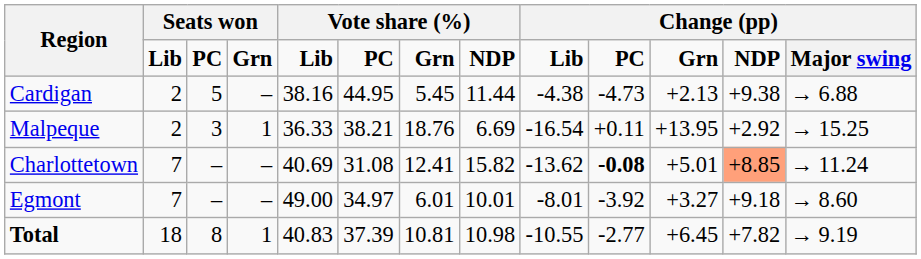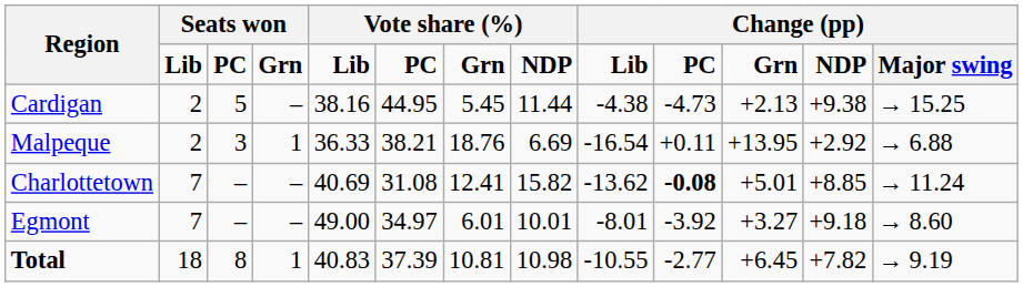Cardigan | column 13: → 6.88 -> → 15.25
Malpeque | column 13: → 15.25 -> → 6.88
Charlottetown | column 12: lightsalmon background -> no background
